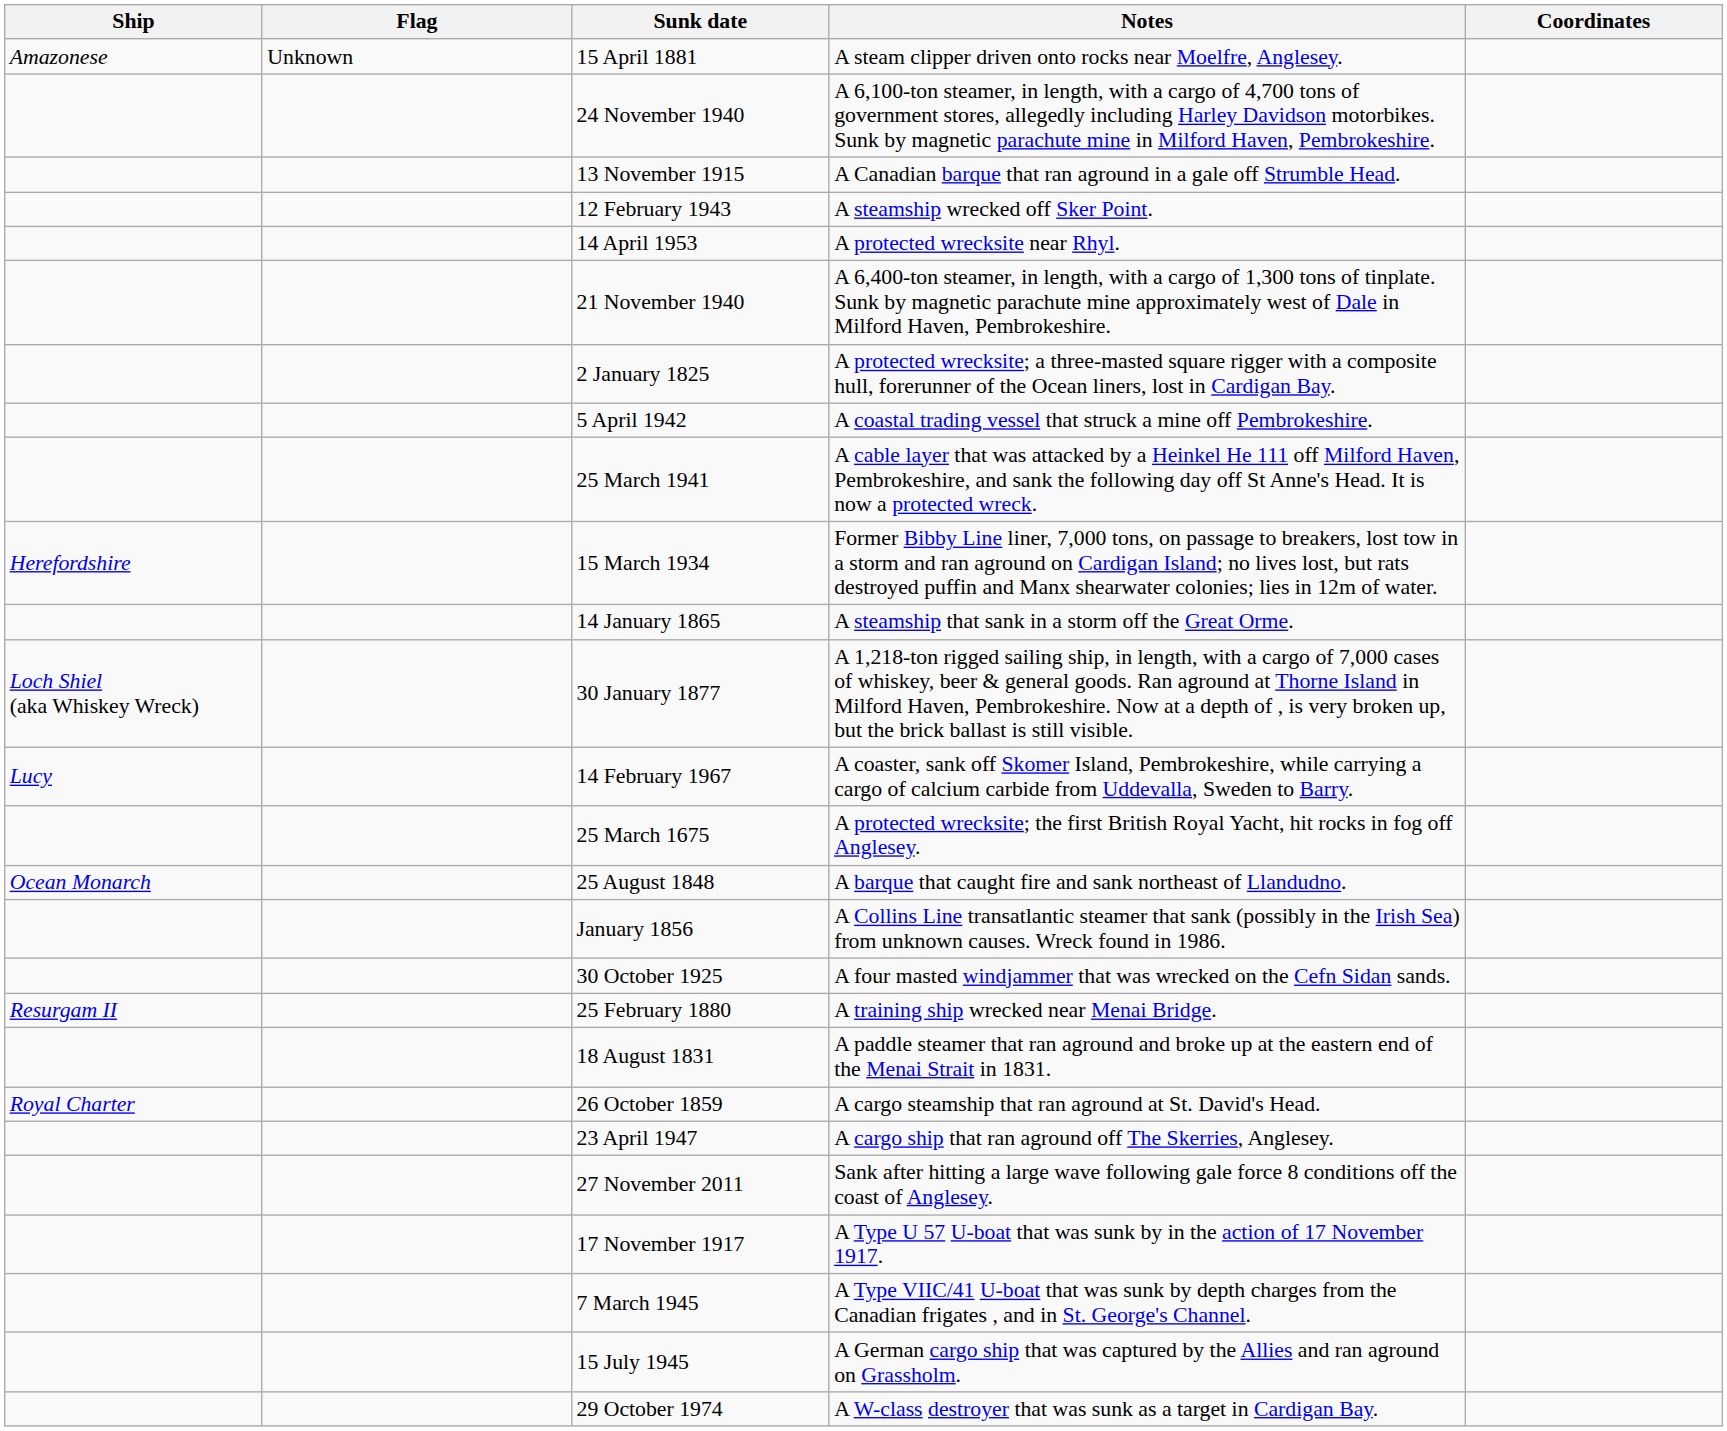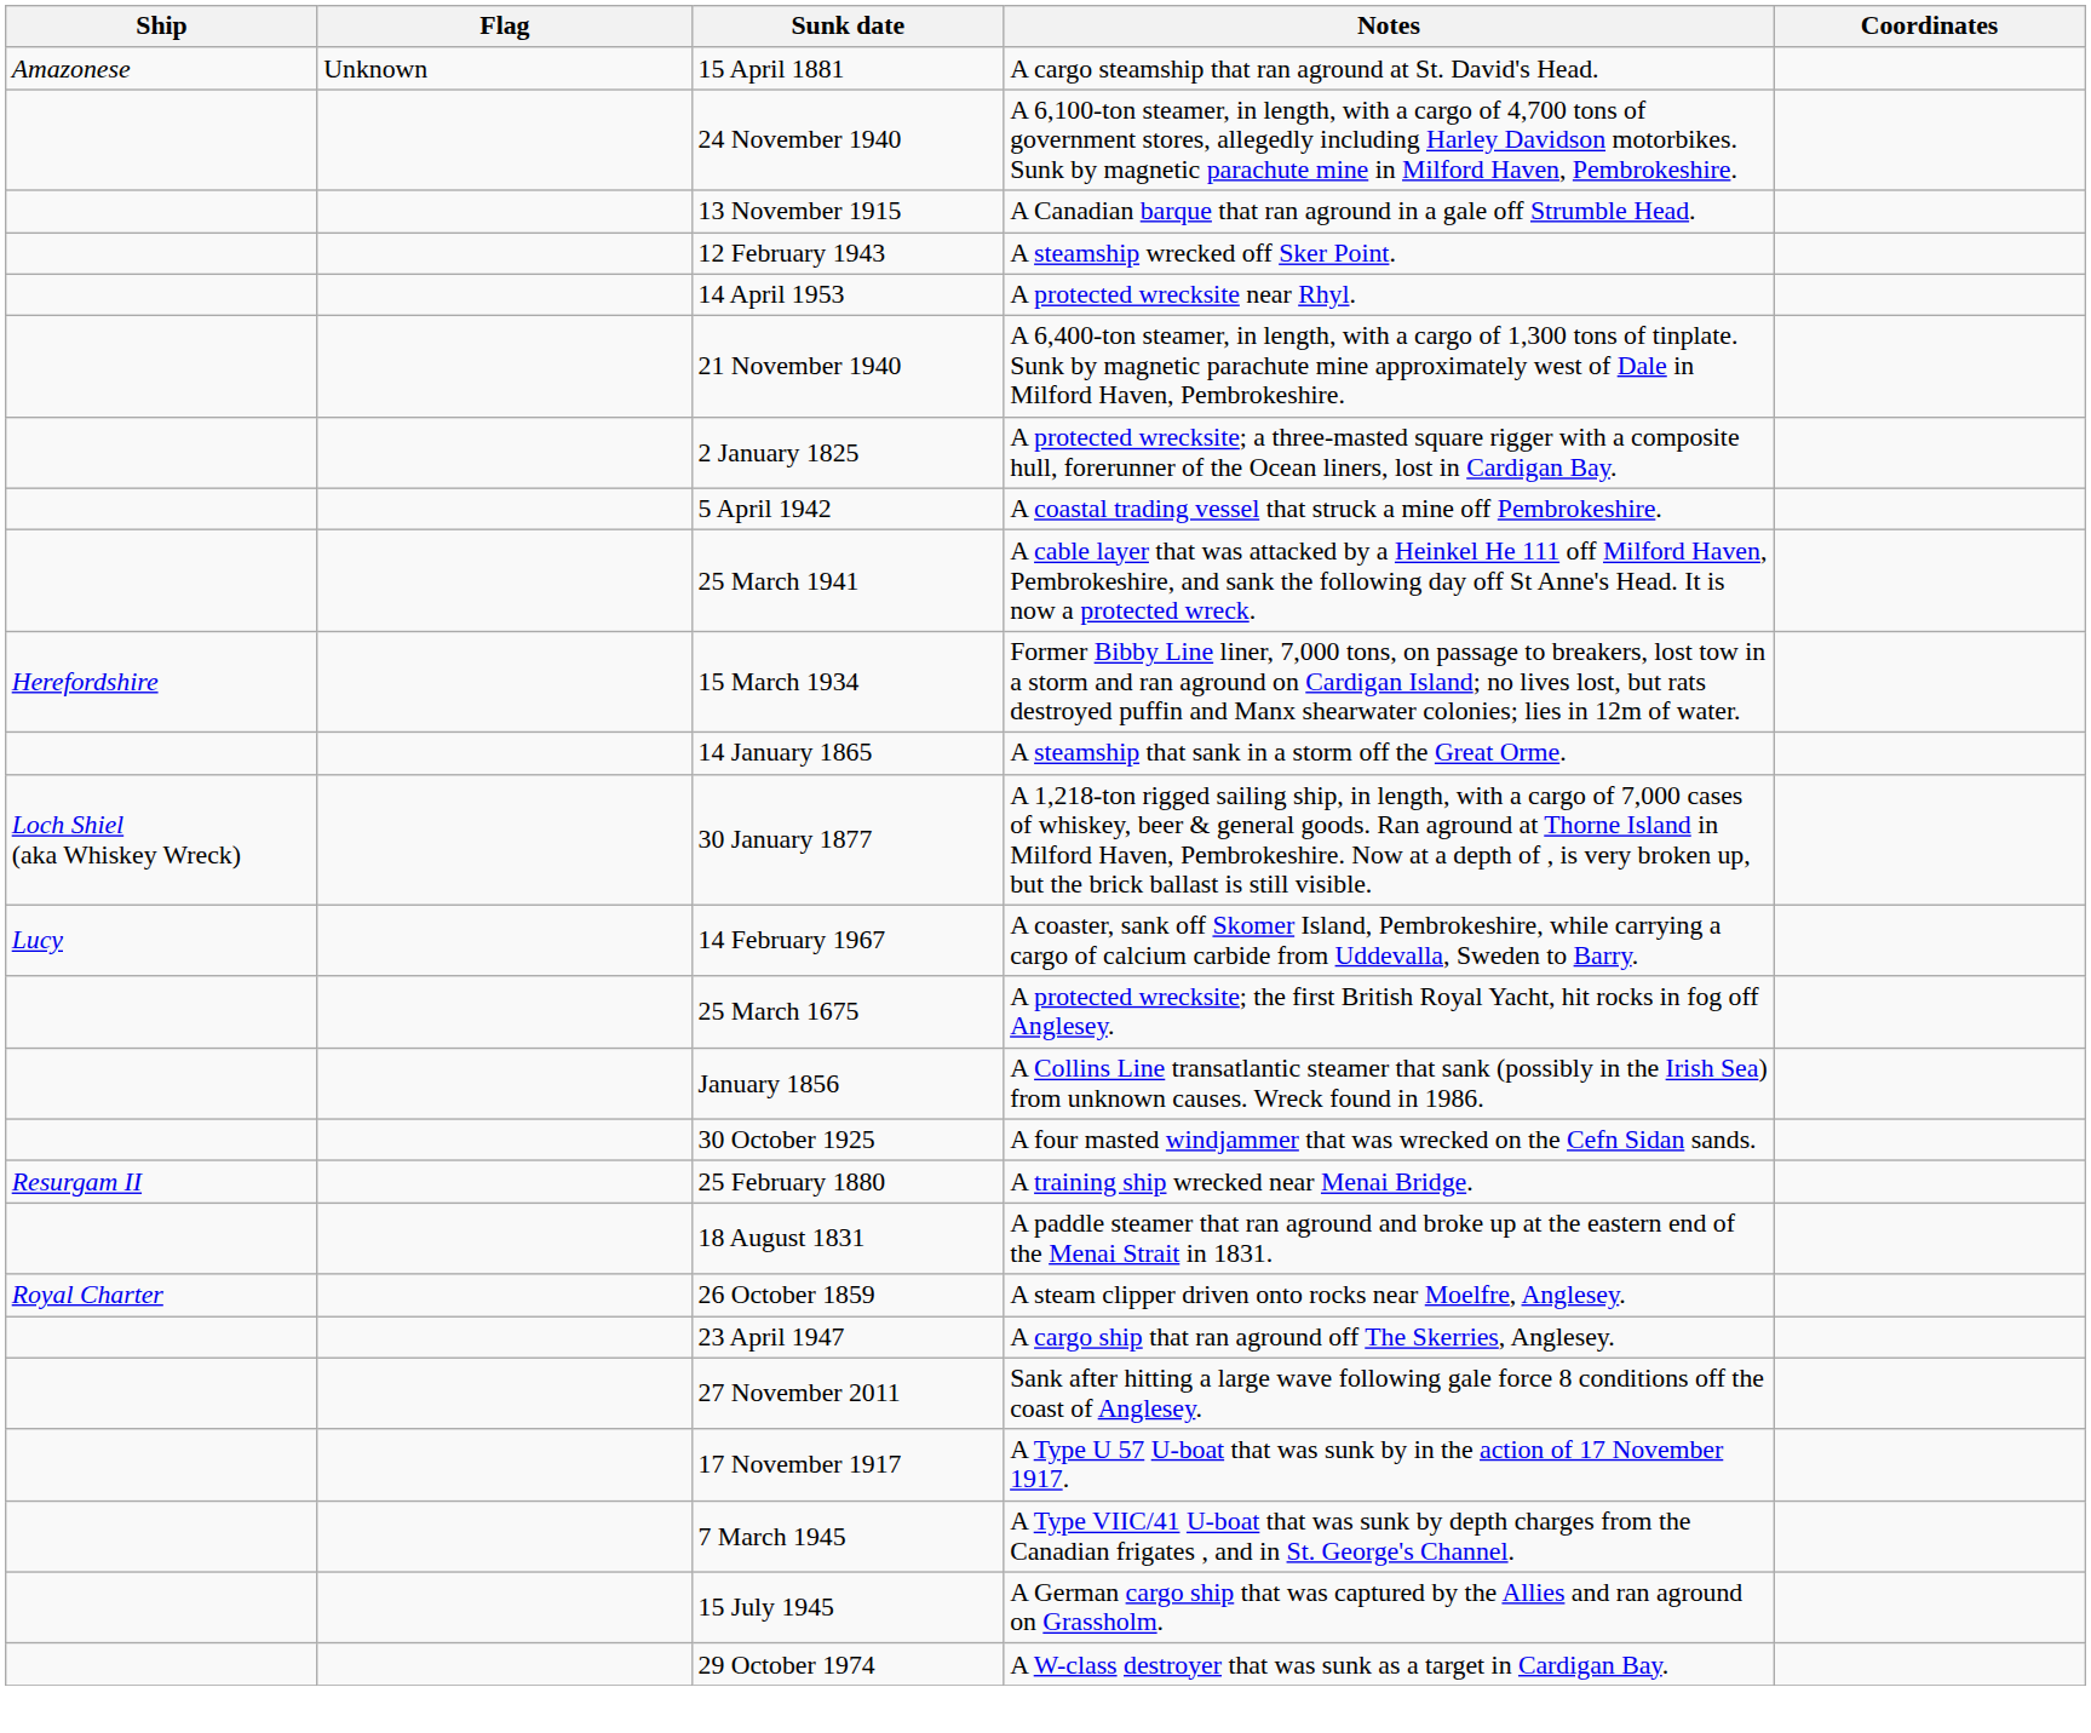15 April 1881 | Notes: A steam clipper driven onto rocks near Moelfre, Anglesey. -> A cargo steamship that ran aground at St. David's Head.
- row: Ocean Monarch | 25 August 1848 | A barque that caught fire and sank northeast of Llandudno.
26 October 1859 | Notes: A cargo steamship that ran aground at St. David's Head. -> A steam clipper driven onto rocks near Moelfre, Anglesey.
